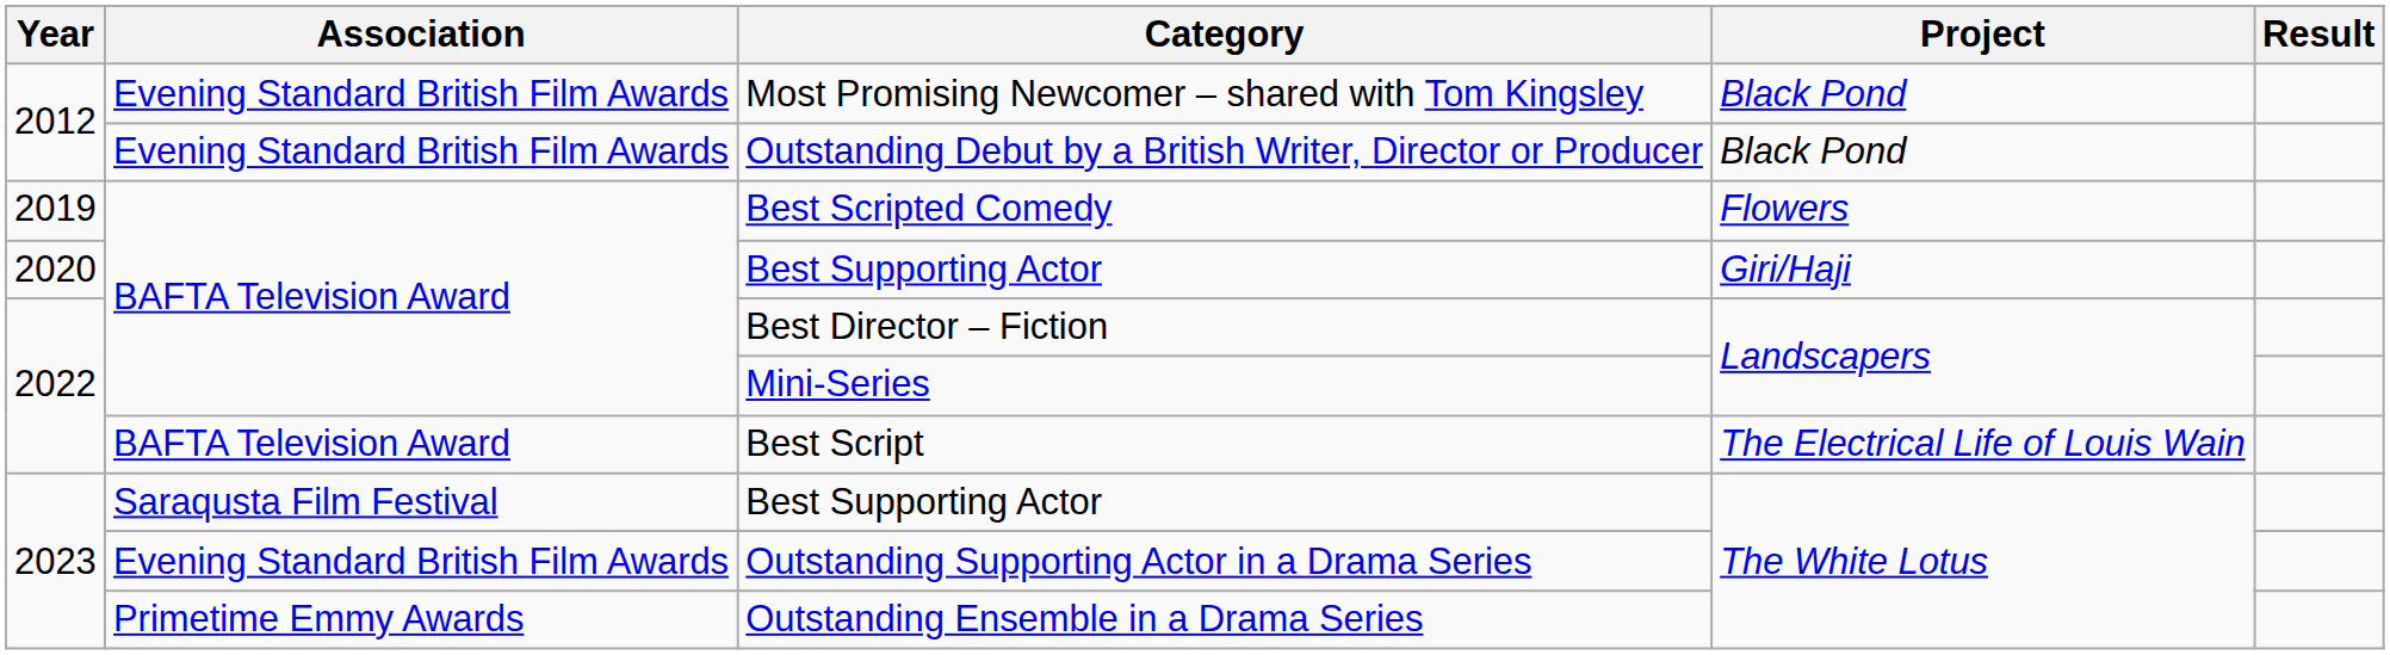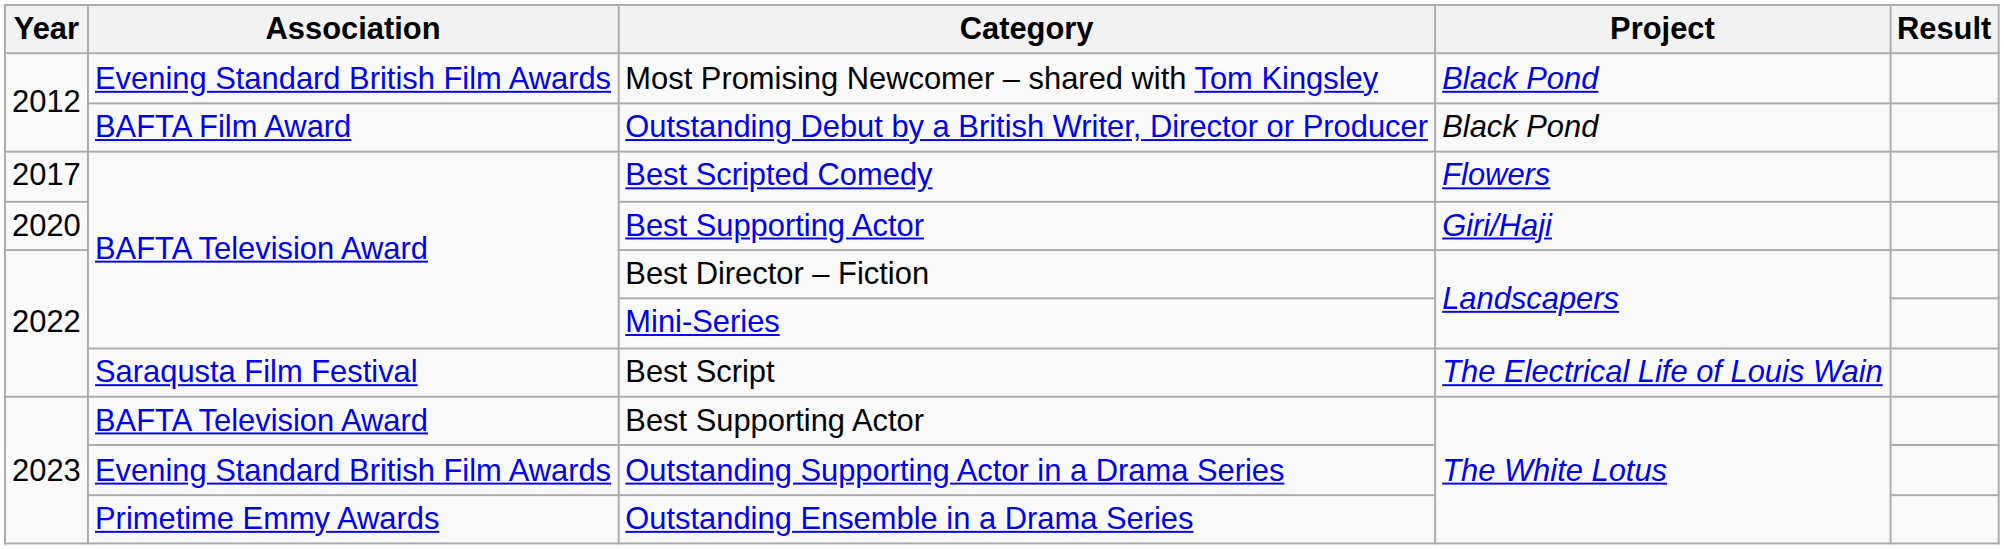Outstanding Debut by a British Writer, Director or Producer | Association: Evening Standard British Film Awards -> BAFTA Film Award
Best Scripted Comedy | Year: 2019 -> 2017
Best Script | Association: BAFTA Television Award -> Saraqusta Film Festival
Best Supporting Actor / The White Lotus | Association: Saraqusta Film Festival -> BAFTA Television Award
